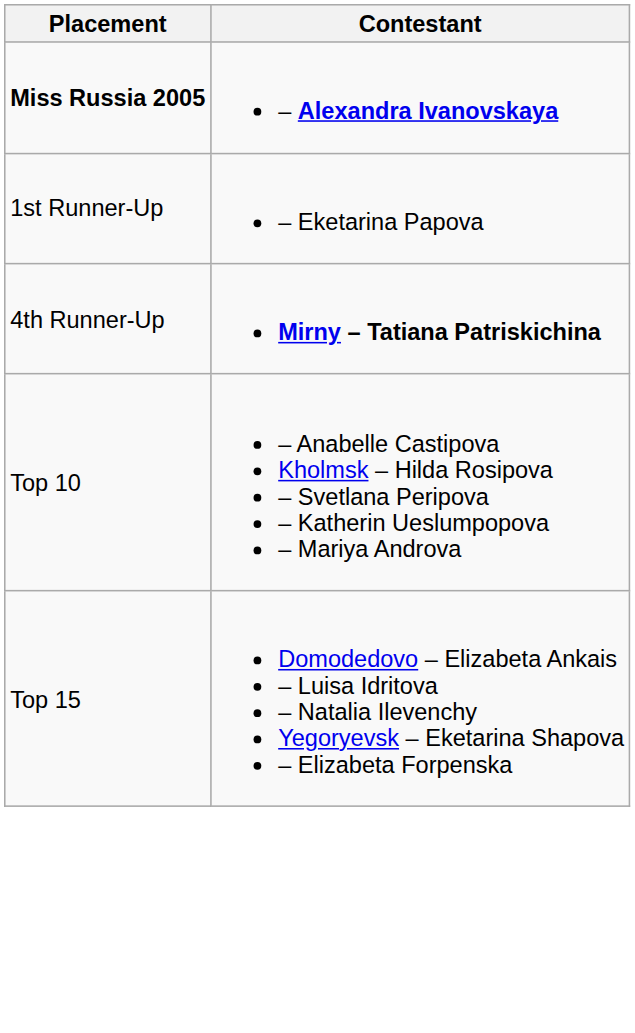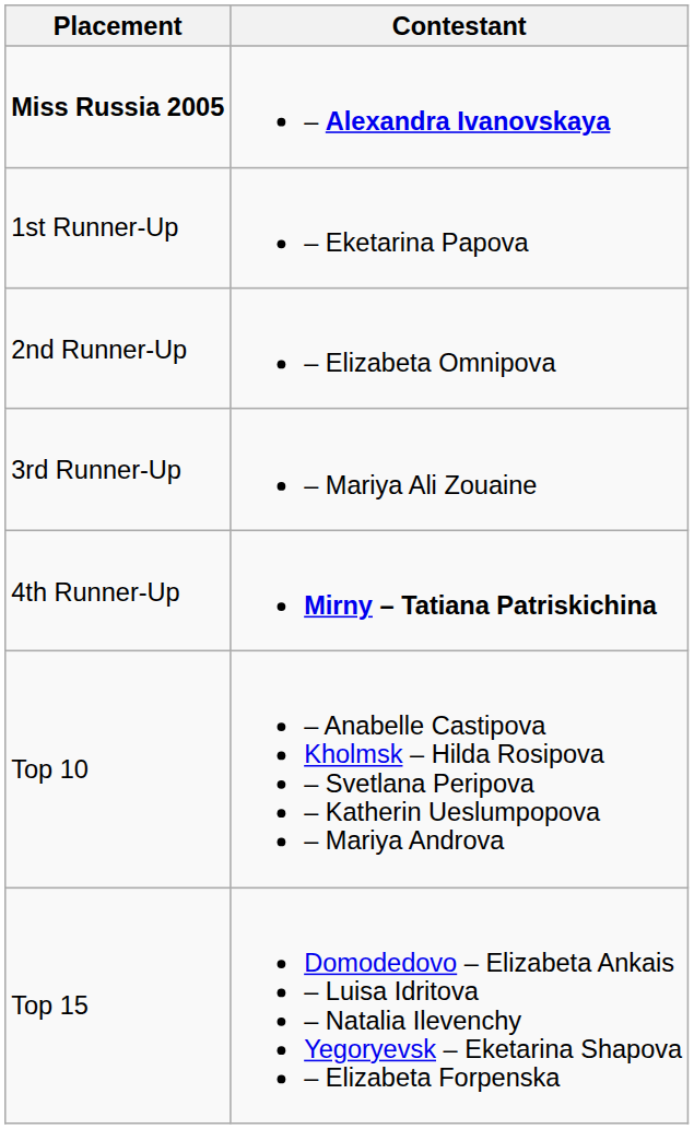+ row: 2nd Runner-Up | – Elizabeta Omnipova
+ row: 3rd Runner-Up | – Mariya Ali Zouaine
